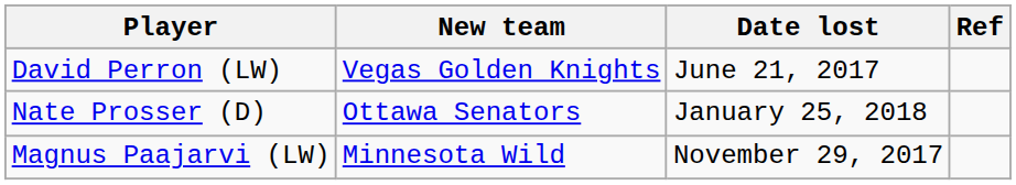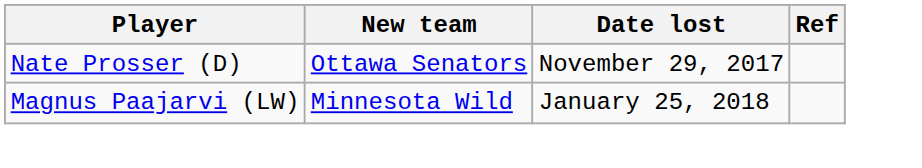- row: David Perron (LW) | Vegas Golden Knights | June 21, 2017
Nate Prosser (D) | Date lost: January 25, 2018 -> November 29, 2017
Magnus Paajarvi (LW) | Date lost: November 29, 2017 -> January 25, 2018
